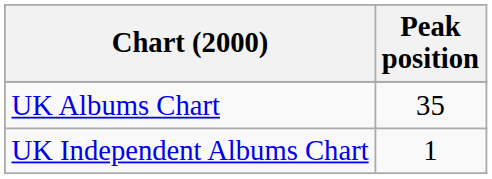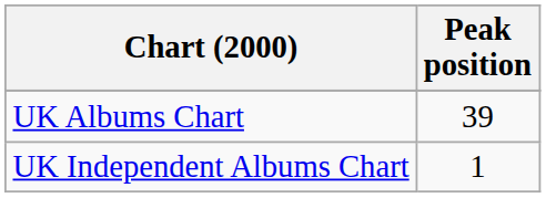UK Albums Chart | Peak position: 35 -> 39
